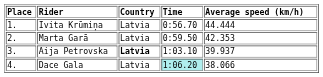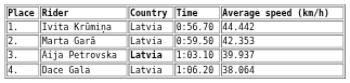Ivita Krūmiņa | Average speed (km/h): 44.444 -> 44.442
Dace Gala | Time: paleturquoise background -> no background
Dace Gala | Average speed (km/h): 38.066 -> 38.064
